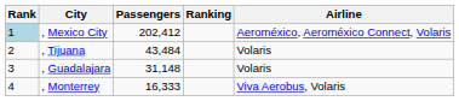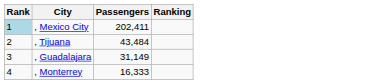- column: Airline | Aeroméxico, Aeroméxico Connect, Volaris | Volaris | Volaris | Viva Aerobus, Volaris
, Mexico City | Passengers: 202,412 -> 202,411
, Guadalajara | Passengers: 31,148 -> 31,149
